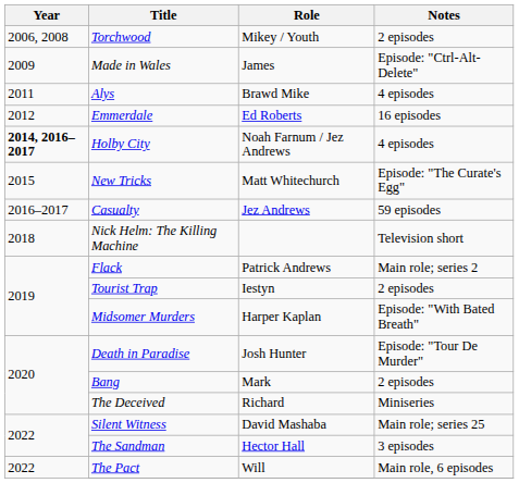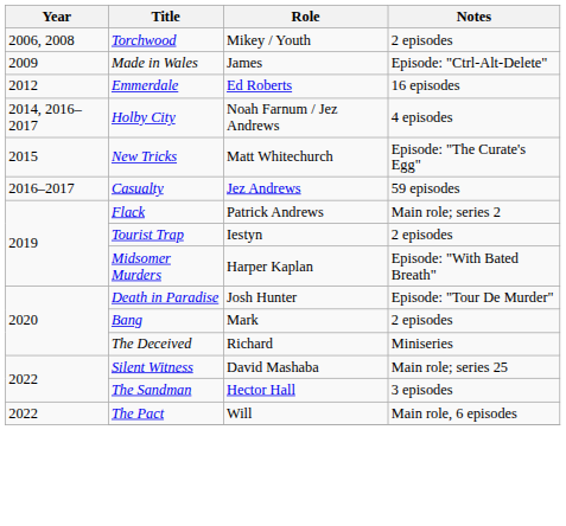- row: 2011 | Alys | Brawd Mike | 4 episodes
Holby City | Year: bold -> normal
- row: 2018 | Nick Helm: The Killing Machine | Television short
